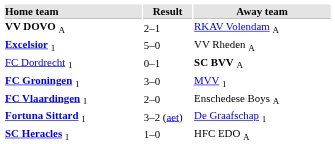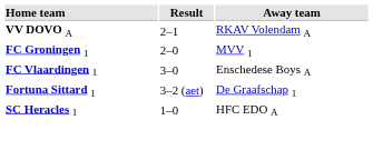- row: Excelsior 1 | 5–0 | VV Rheden A
- row: FC Dordrecht 1 | 0–1 | SC BVV A
FC Groningen 1 | Result: 3–0 -> 2–0
FC Vlaardingen 1 | Result: 2–0 -> 3–0
